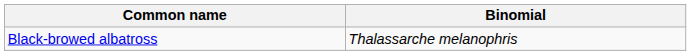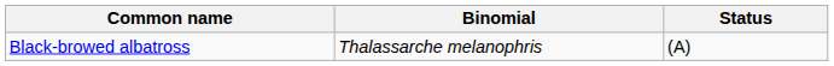+ column: Status | (A)
